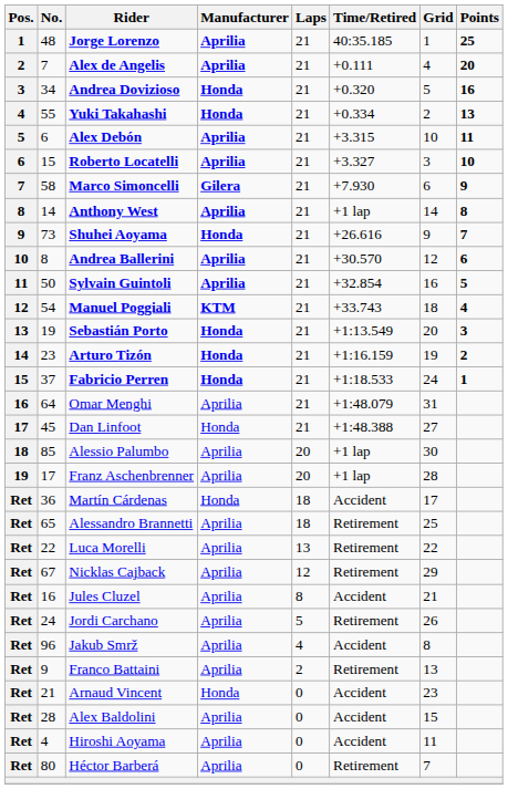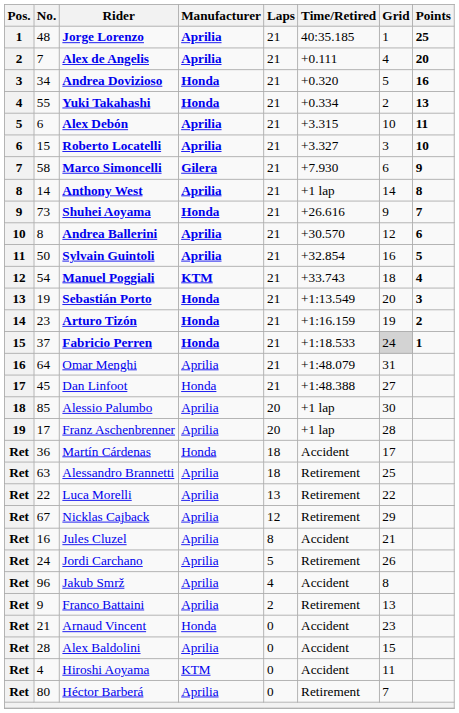Fabricio Perren | Grid: no background -> lightgrey background
Alessandro Brannetti | No.: 65 -> 63
Hiroshi Aoyama | Manufacturer: Aprilia -> KTM
